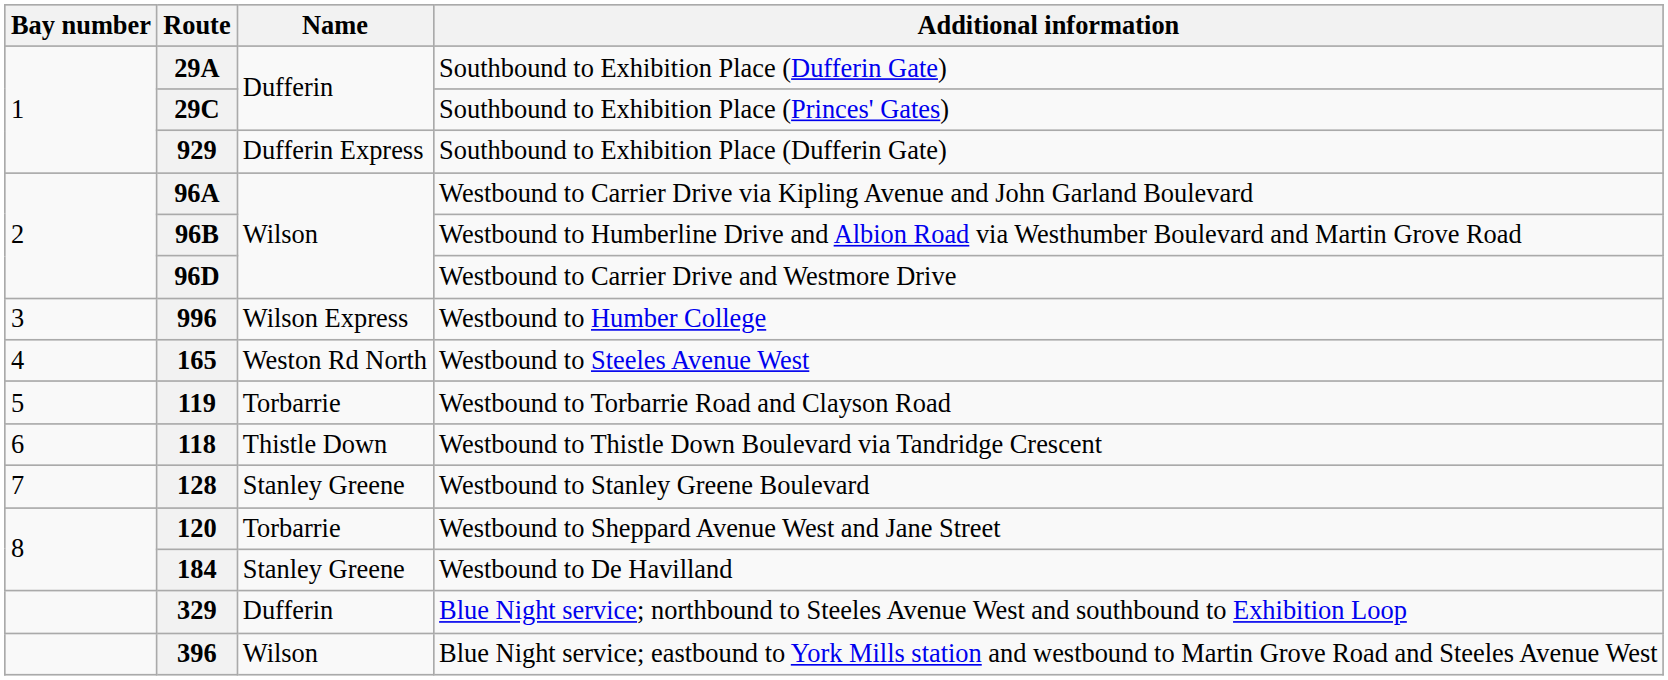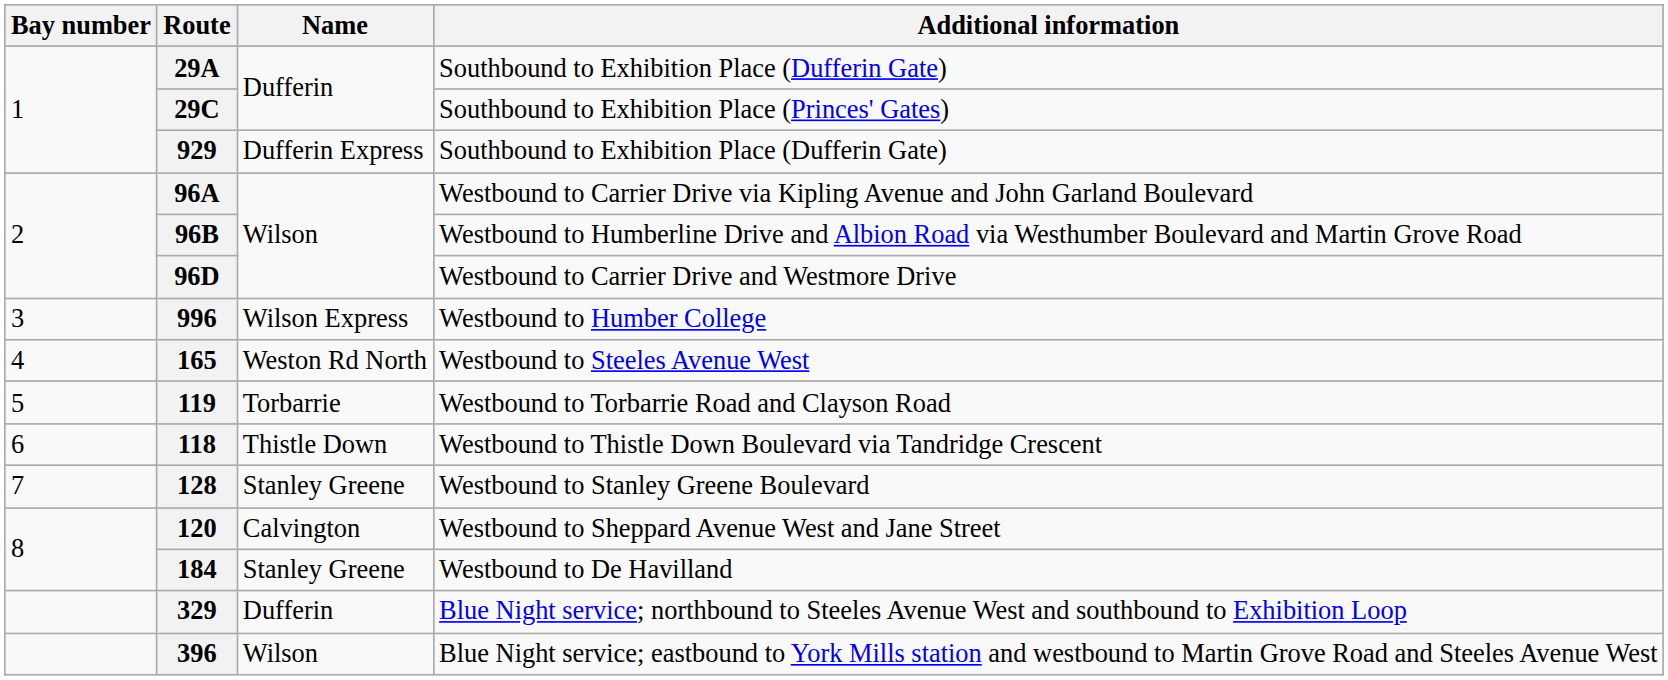120 | Name: Torbarrie -> Calvington
